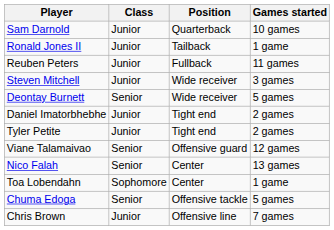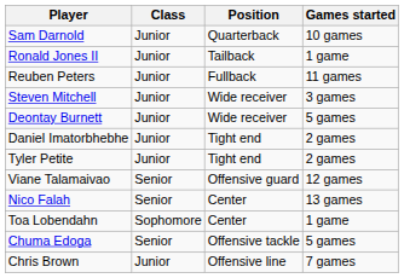Deontay Burnett | Class: Senior -> Junior
